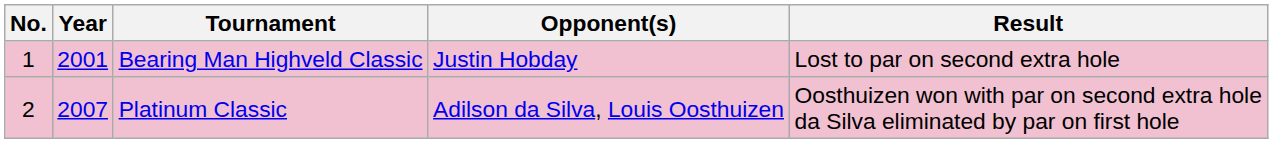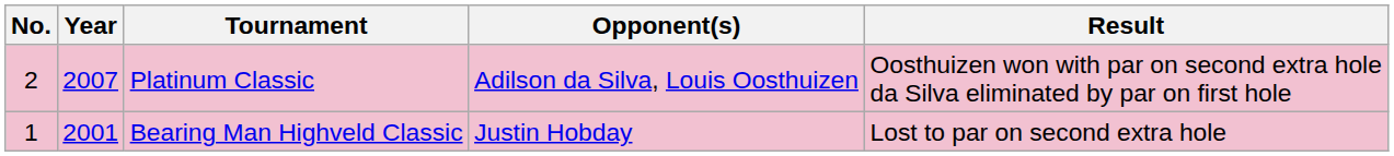rows swapped: Bearing Man Highveld Classic <-> Platinum Classic
